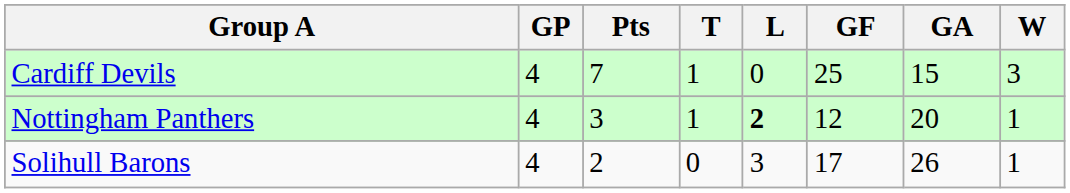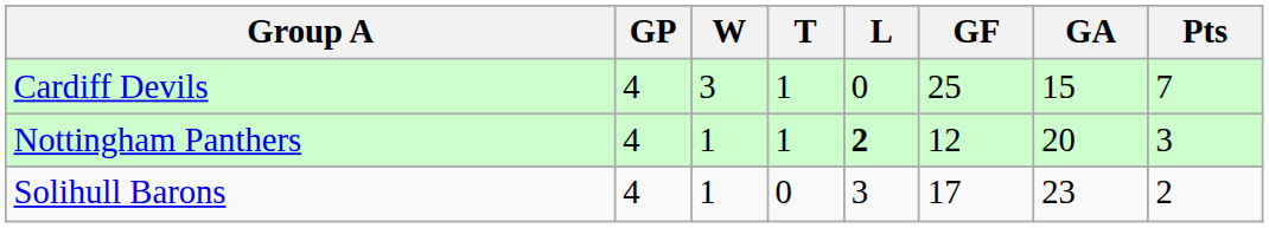columns swapped: W <-> Pts
Solihull Barons | GA: 26 -> 23
